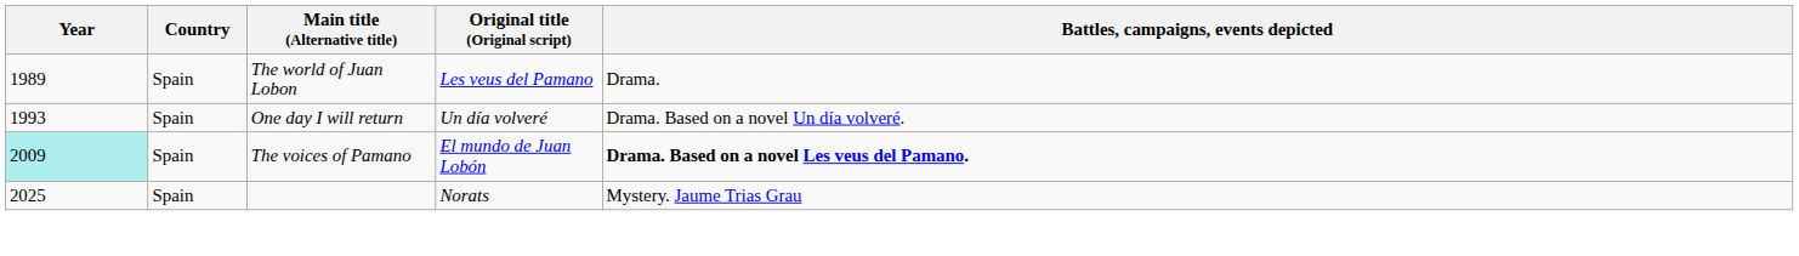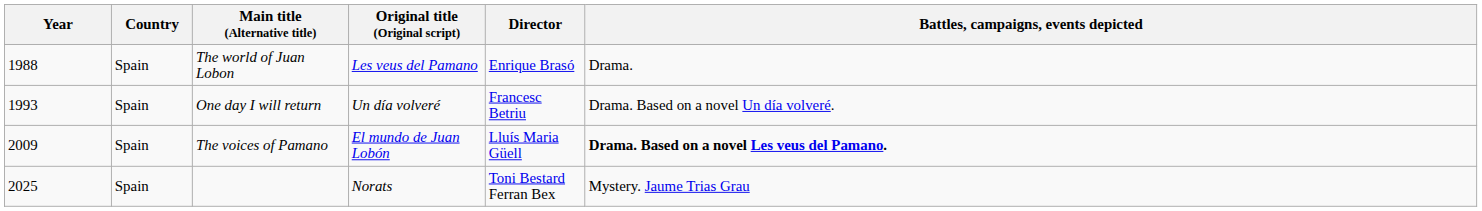+ column: Director | Enrique Brasó | Francesc Betriu | Lluís Maria Güell | Toni Bestard Ferran Bex
The world of Juan Lobon | Year: 1989 -> 1988
The voices of Pamano | Year: paleturquoise background -> no background
